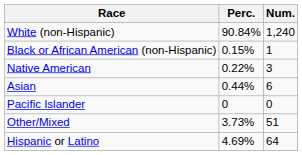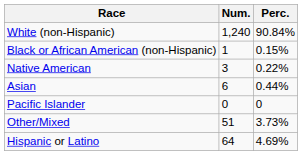columns swapped: Num. <-> Perc.
